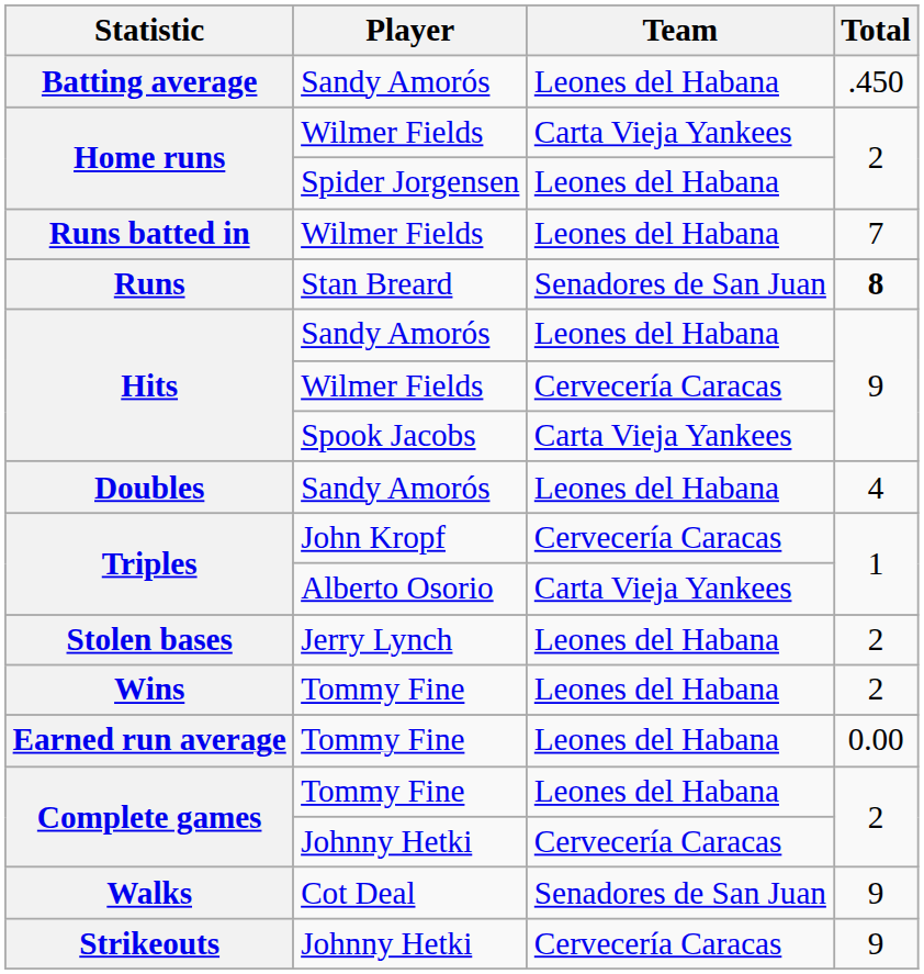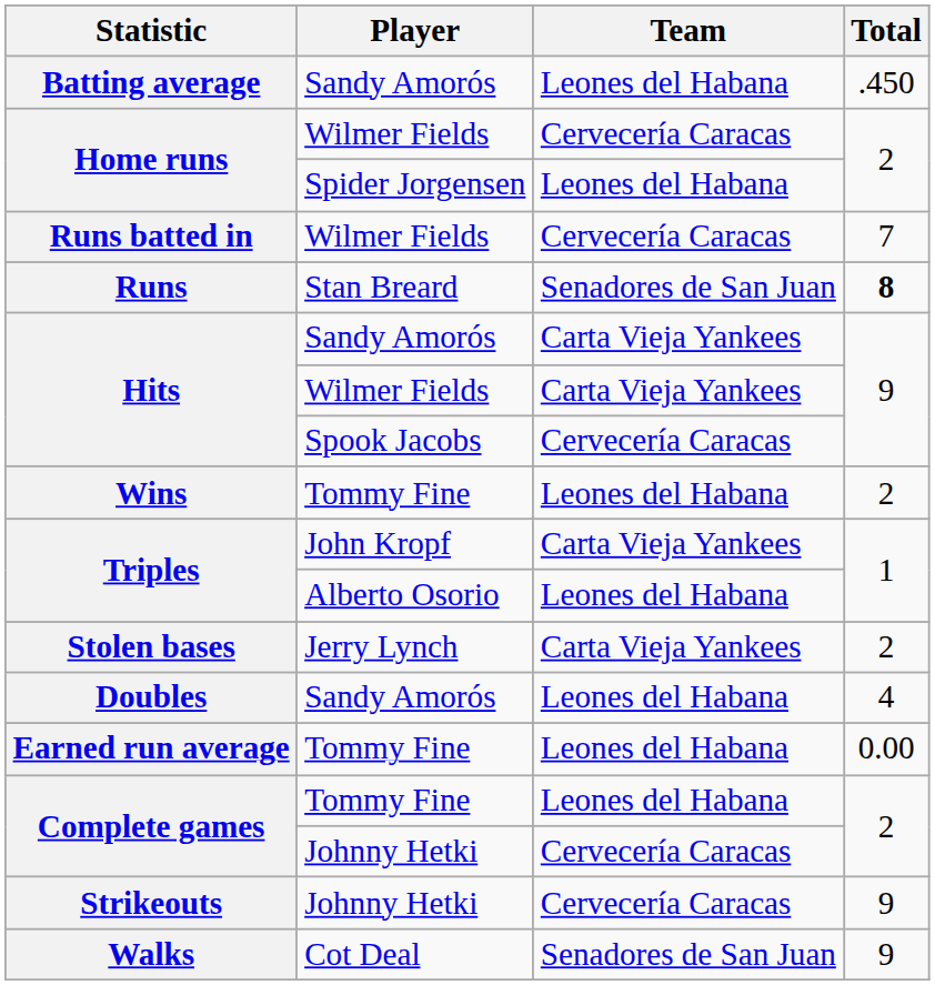Home runs / Wilmer Fields | Team: Carta Vieja Yankees -> Cervecería Caracas
Runs batted in | Team: Leones del Habana -> Cervecería Caracas
Hits / Sandy Amorós | Team: Leones del Habana -> Carta Vieja Yankees
Hits / Wilmer Fields | Team: Cervecería Caracas -> Carta Vieja Yankees
Hits / Spook Jacobs | Team: Carta Vieja Yankees -> Cervecería Caracas
rows swapped: Doubles <-> Wins
Triples / John Kropf | Team: Cervecería Caracas -> Carta Vieja Yankees
Triples / Alberto Osorio | Team: Carta Vieja Yankees -> Leones del Habana
Stolen bases | Team: Leones del Habana -> Carta Vieja Yankees
rows swapped: Strikeouts <-> Walks
